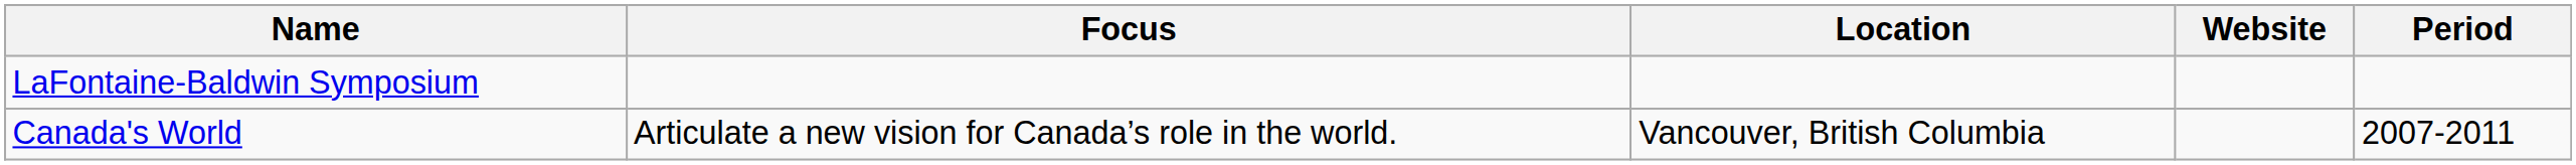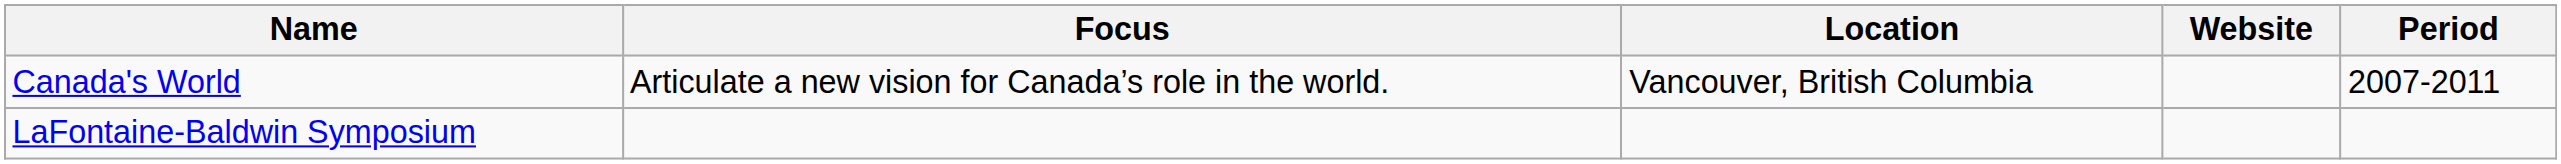rows swapped: Canada's World <-> LaFontaine-Baldwin Symposium
